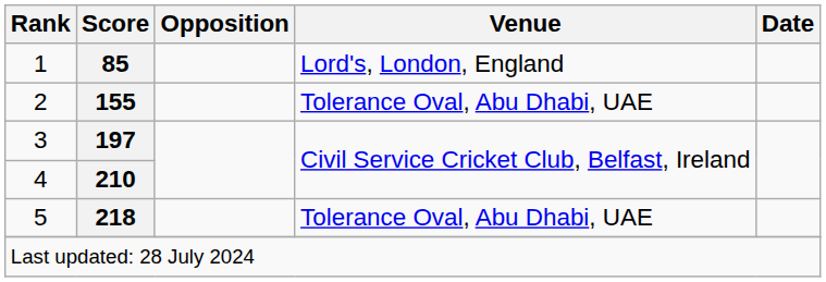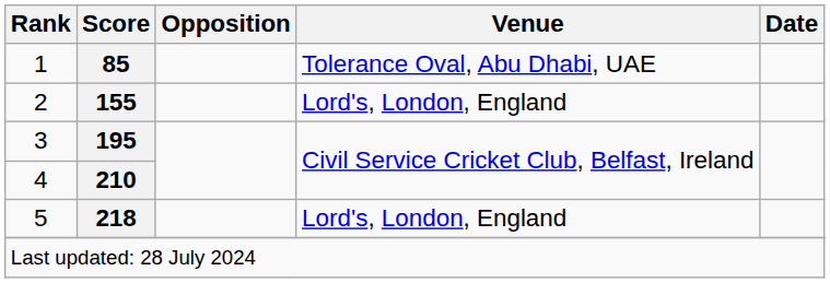1 | Venue: Lord's, London, England -> Tolerance Oval, Abu Dhabi, UAE
2 | Venue: Tolerance Oval, Abu Dhabi, UAE -> Lord's, London, England
3 | Score: 197 -> 195
5 | Venue: Tolerance Oval, Abu Dhabi, UAE -> Lord's, London, England
